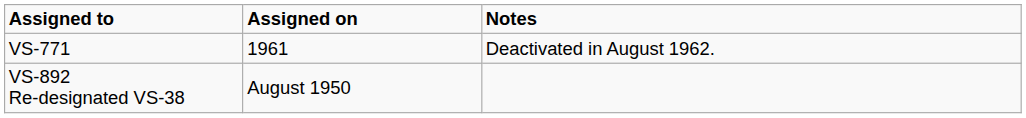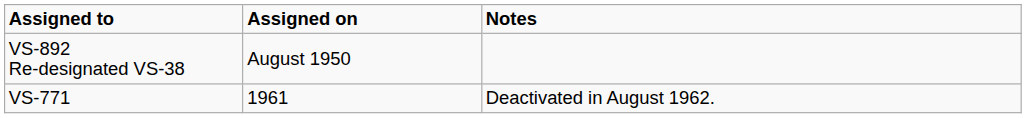rows swapped: VS-892 Re-designated VS-38 <-> VS-771
